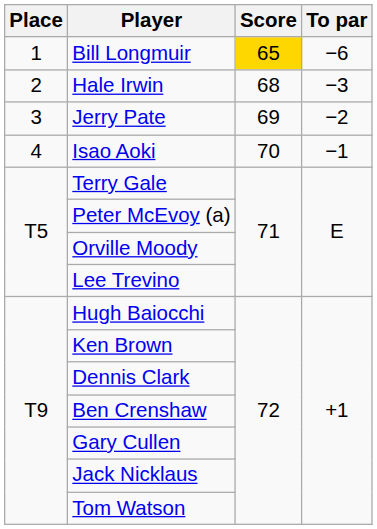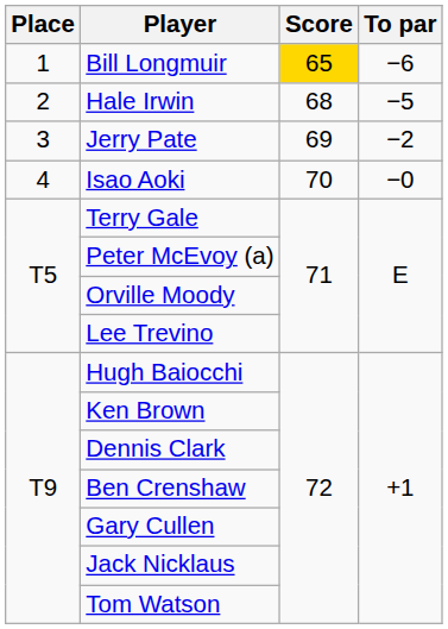Hale Irwin | To par: −3 -> −5
Isao Aoki | To par: −1 -> −0
